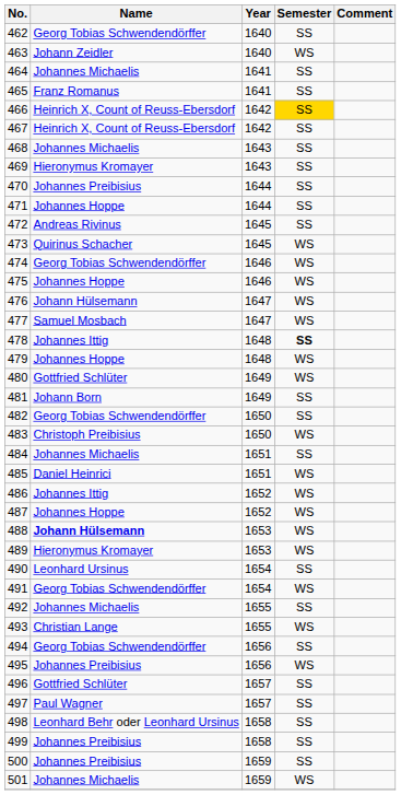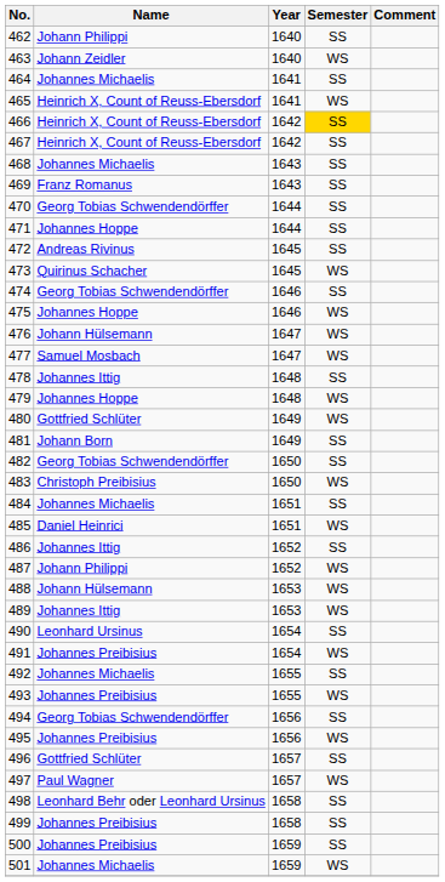462 | Name: Georg Tobias Schwendendörffer -> Johann Philippi
465 | Name: Franz Romanus -> Heinrich X, Count of Reuss-Ebersdorf
465 | Semester: SS -> WS
469 | Name: Hieronymus Kromayer -> Franz Romanus
470 | Name: Johannes Preibisius -> Georg Tobias Schwendendörffer
474 | Semester: WS -> SS
478 | Semester: bold -> normal
486 | Semester: WS -> SS
487 | Name: Johannes Hoppe -> Johann Philippi
488 | Name: bold -> normal
489 | Name: Hieronymus Kromayer -> Johannes Ittig
491 | Name: Georg Tobias Schwendendörffer -> Johannes Preibisius
493 | Name: Christian Lange -> Johannes Preibisius
497 | Semester: SS -> WS
